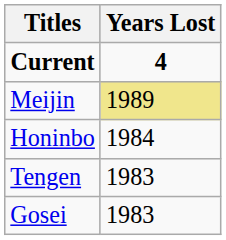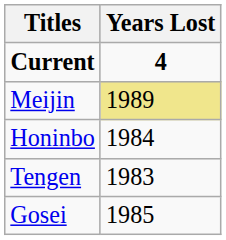Gosei | Years Lost: 1983 -> 1985
